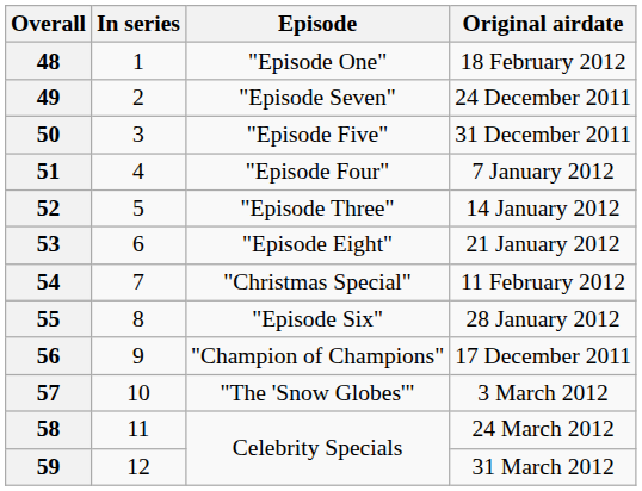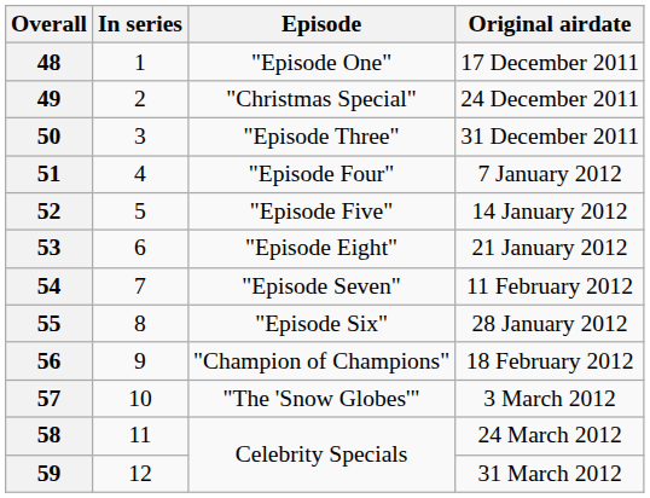48 | Original airdate: 18 February 2012 -> 17 December 2011
49 | Episode: "Episode Seven" -> "Christmas Special"
50 | Episode: "Episode Five" -> "Episode Three"
52 | Episode: "Episode Three" -> "Episode Five"
54 | Episode: "Christmas Special" -> "Episode Seven"
56 | Original airdate: 17 December 2011 -> 18 February 2012
